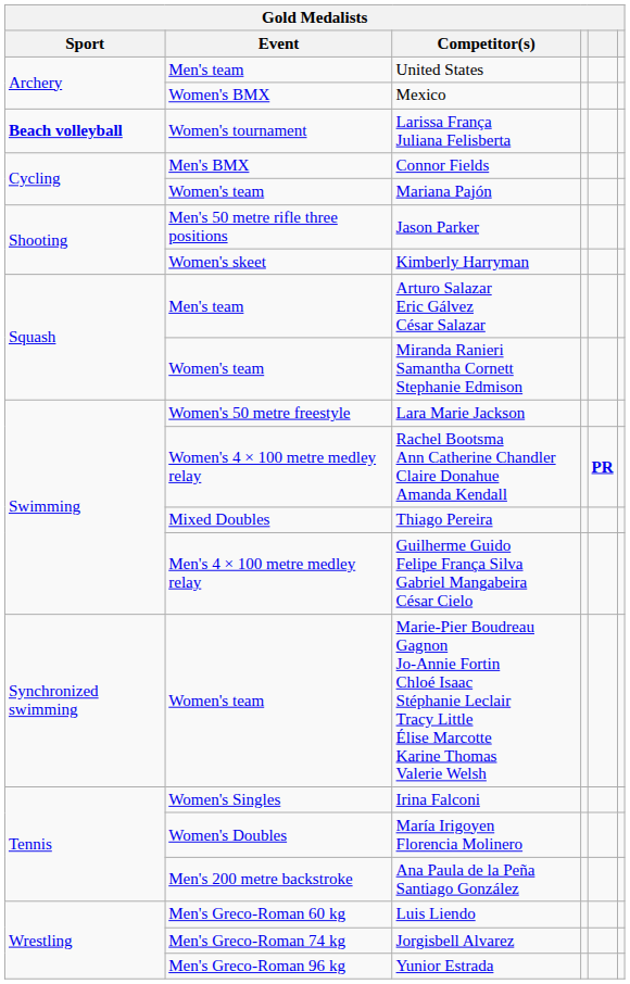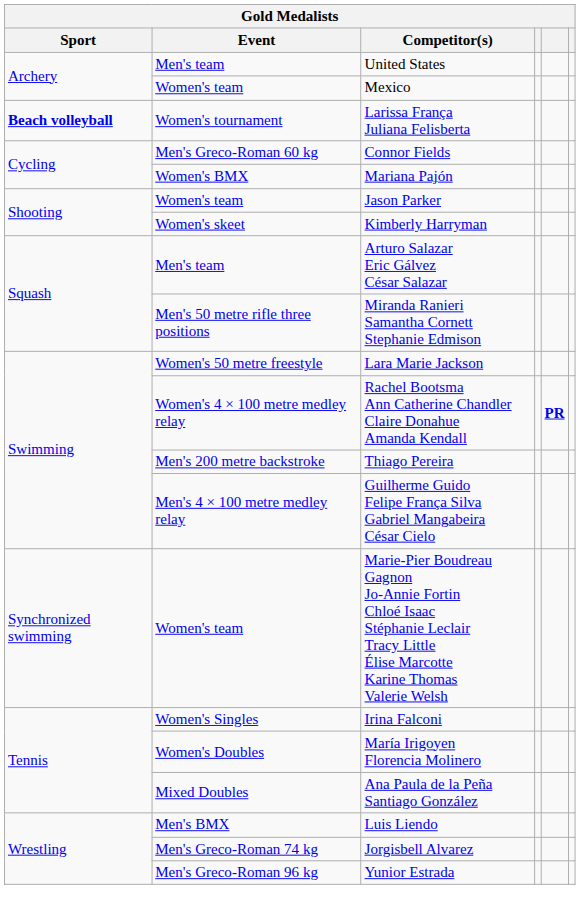Mexico | Event: Women's BMX -> Women's team
Connor Fields | Event: Men's BMX -> Men's Greco-Roman 60 kg
Mariana Pajón | Event: Women's team -> Women's BMX
Jason Parker | Event: Men's 50 metre rifle three positions -> Women's team
Miranda Ranieri Samantha Cornett Stephanie Edmison | Event: Women's team -> Men's 50 metre rifle three positions
Thiago Pereira | Event: Mixed Doubles -> Men's 200 metre backstroke
Ana Paula de la Peña Santiago González | Event: Men's 200 metre backstroke -> Mixed Doubles
Luis Liendo | Event: Men's Greco-Roman 60 kg -> Men's BMX
